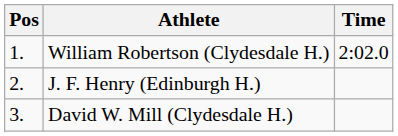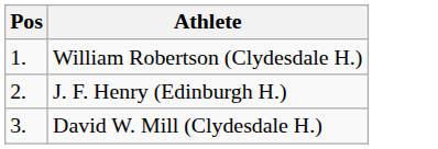- column: Time | 2:02.0
